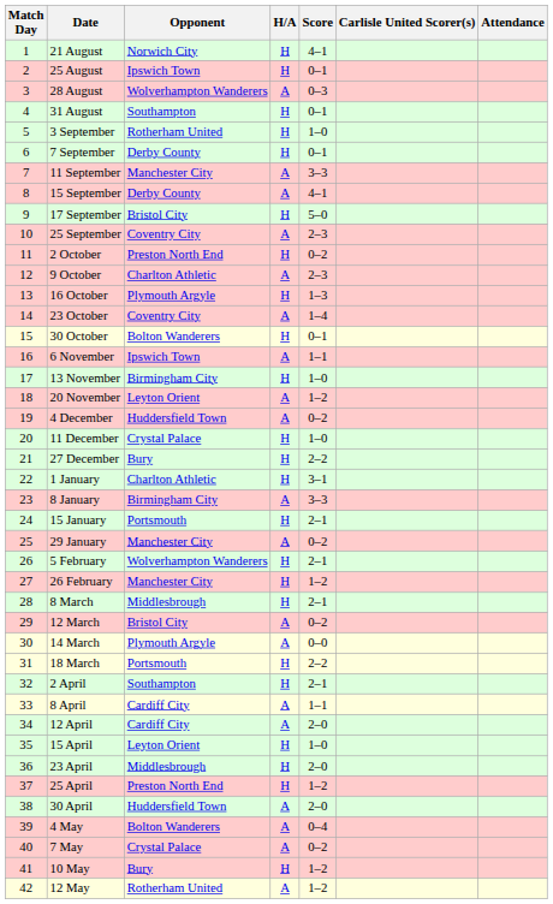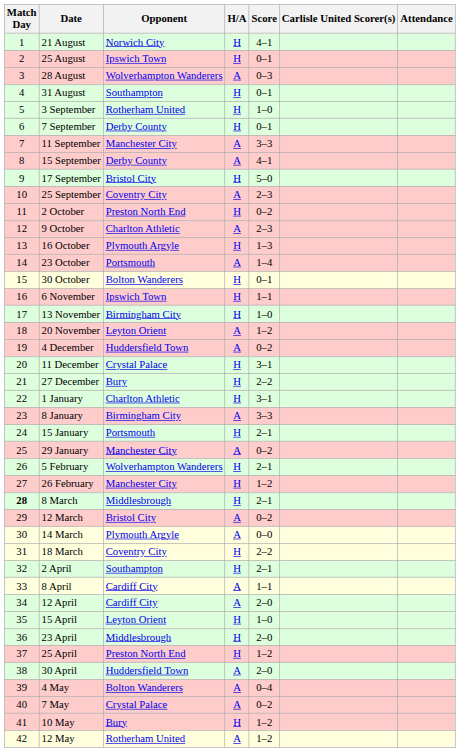23 October | Opponent: Coventry City -> Portsmouth
6 November | H/A: A -> H
11 December | Score: 1–0 -> 3–1
8 March | Match Day: normal -> bold
18 March | Opponent: Portsmouth -> Coventry City
